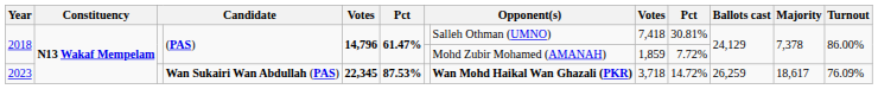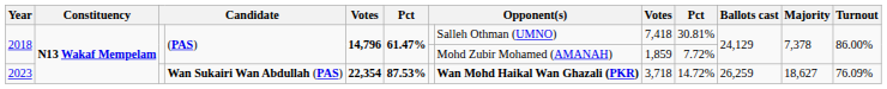2023 | column 5: 22,345 -> 22,354
2023 | Majority: 18,617 -> 18,627
